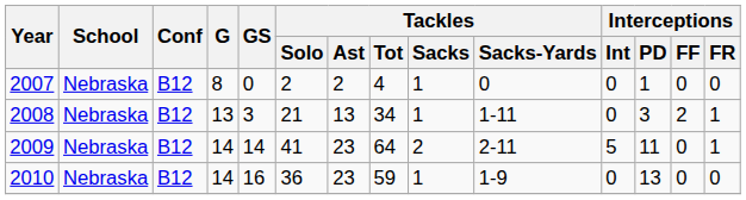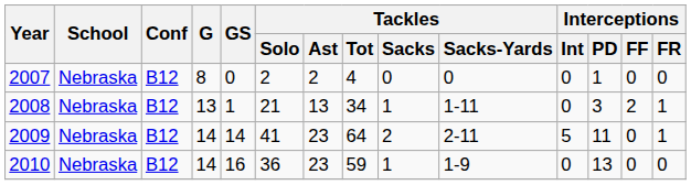2007 | Tackles / Sacks: 1 -> 0
2008 | GS: 3 -> 1
